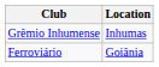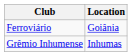rows swapped: Ferroviário <-> Grêmio Inhumense
